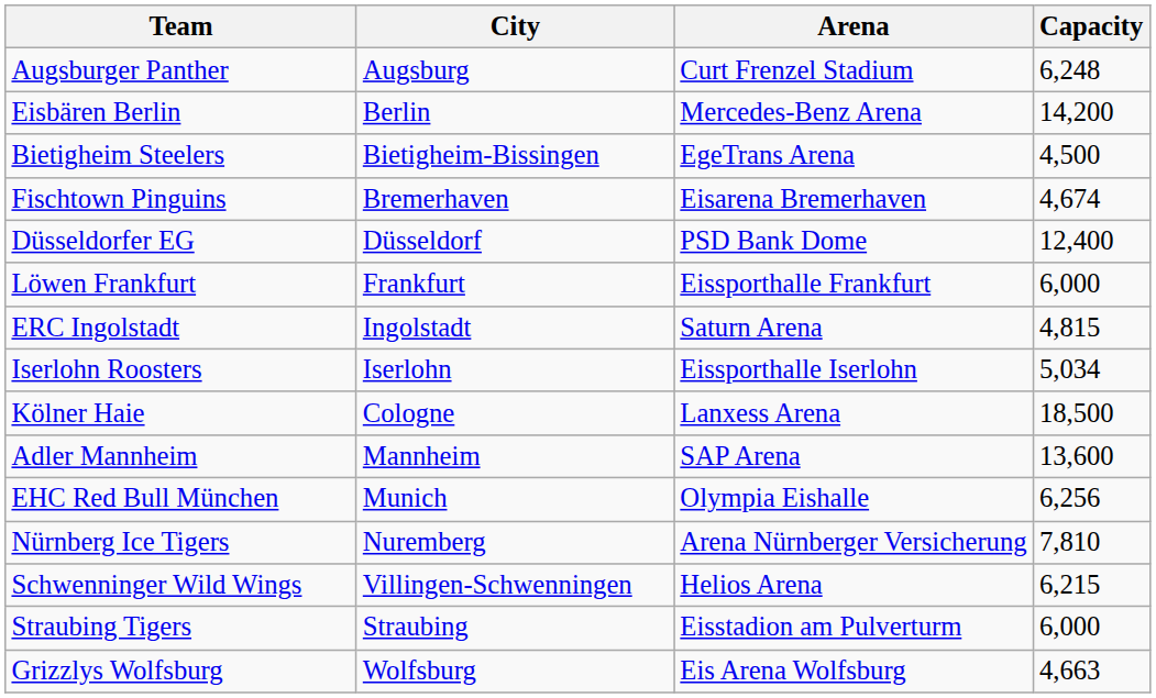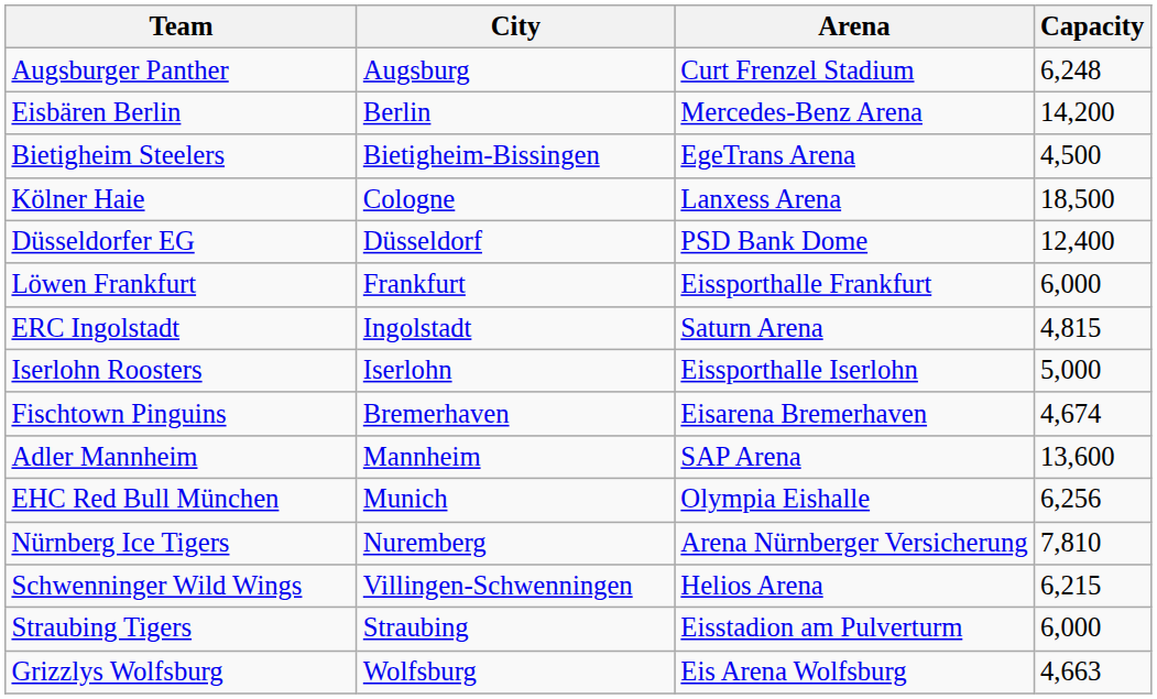rows swapped: Fischtown Pinguins <-> Kölner Haie
Iserlohn Roosters | Capacity: 5,034 -> 5,000
